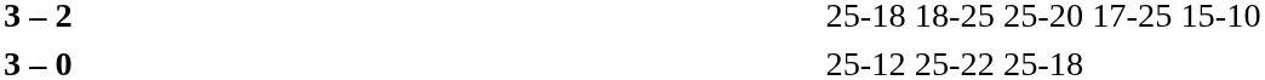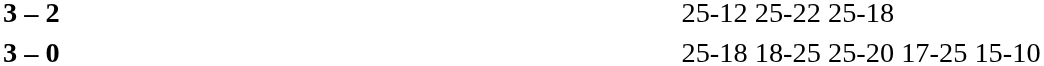3 – 2 | column 4: 25-18 18-25 25-20 17-25 15-10 -> 25-12 25-22 25-18
3 – 0 | column 4: 25-12 25-22 25-18 -> 25-18 18-25 25-20 17-25 15-10
